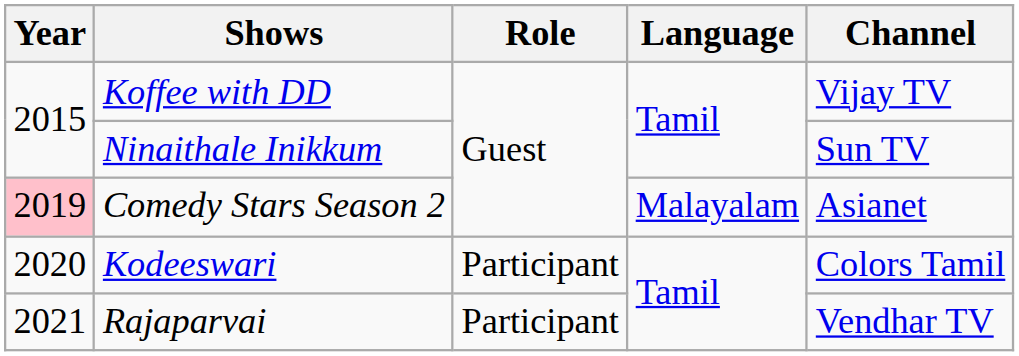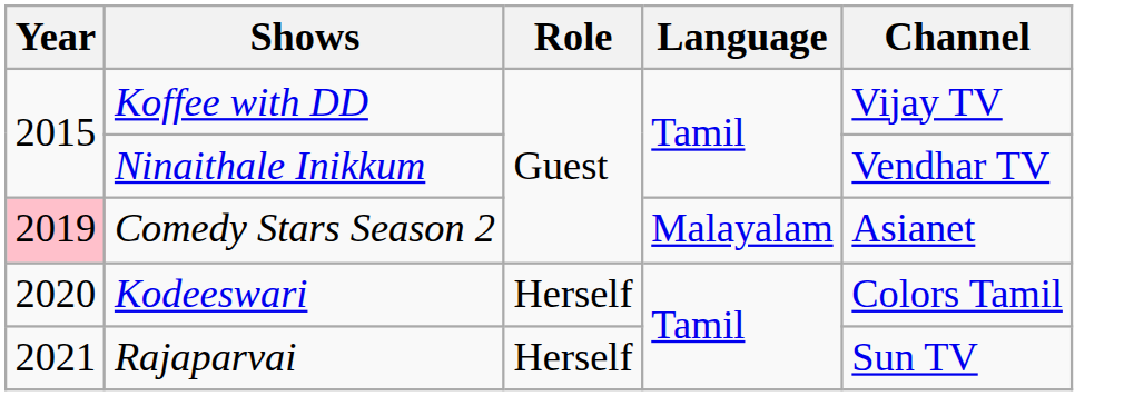Ninaithale Inikkum | Channel: Sun TV -> Vendhar TV
Kodeeswari | Role: Participant -> Herself
Rajaparvai | Role: Participant -> Herself
Rajaparvai | Channel: Vendhar TV -> Sun TV
